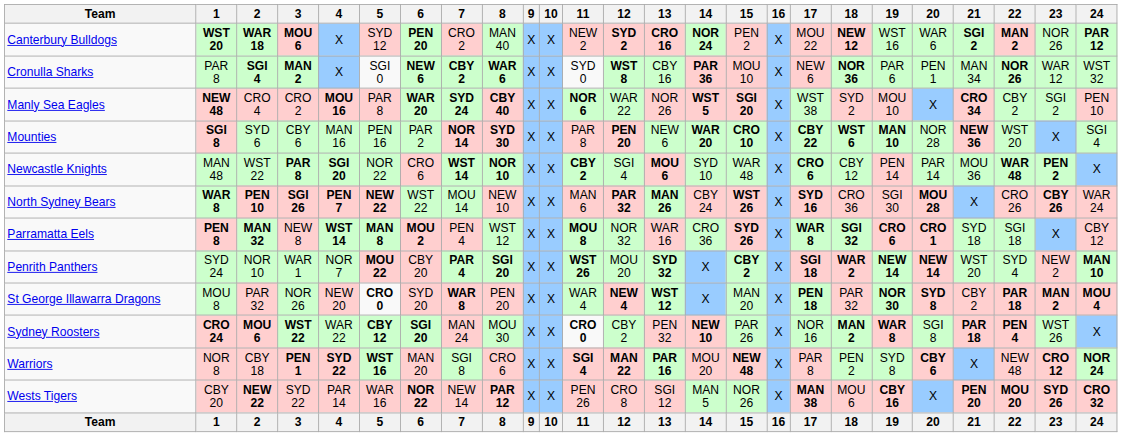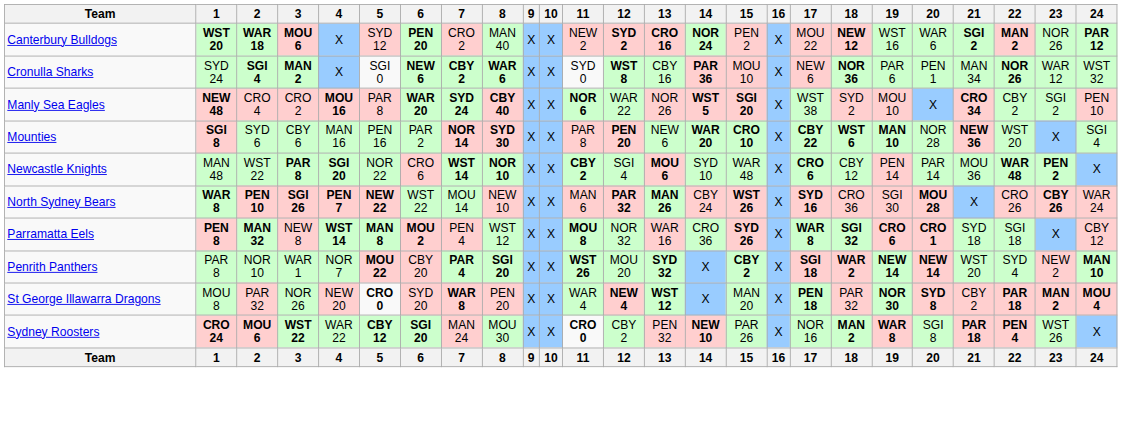Cronulla Sharks | 1: PAR 8 -> SYD 24
Penrith Panthers | 1: SYD 24 -> PAR 8
- row: Warriors | NOR 8 | CBY 18 | PEN 1 | SYD 22 | WST 16 | MAN 20 | SGI 8 | CRO 6 | X | X | SGI 4 | MAN 22 | PAR 16 | MOU 20 | NEW 48 | X | PAR 8 | PEN 2 | SYD 8 | CBY 6 | X | NEW 48 | CRO 12 | NOR 24
- row: Wests Tigers | CBY 20 | NEW 22 | SYD 22 | PAR 14 | WAR 16 | NOR 22 | NEW 14 | PAR 12 | X | X | PEN 26 | CRO 8 | SGI 12 | MAN 5 | NOR 26 | X | MAN 38 | MOU 6 | CBY 16 | X | PEN 20 | MOU 20 | SYD 26 | CRO 32
